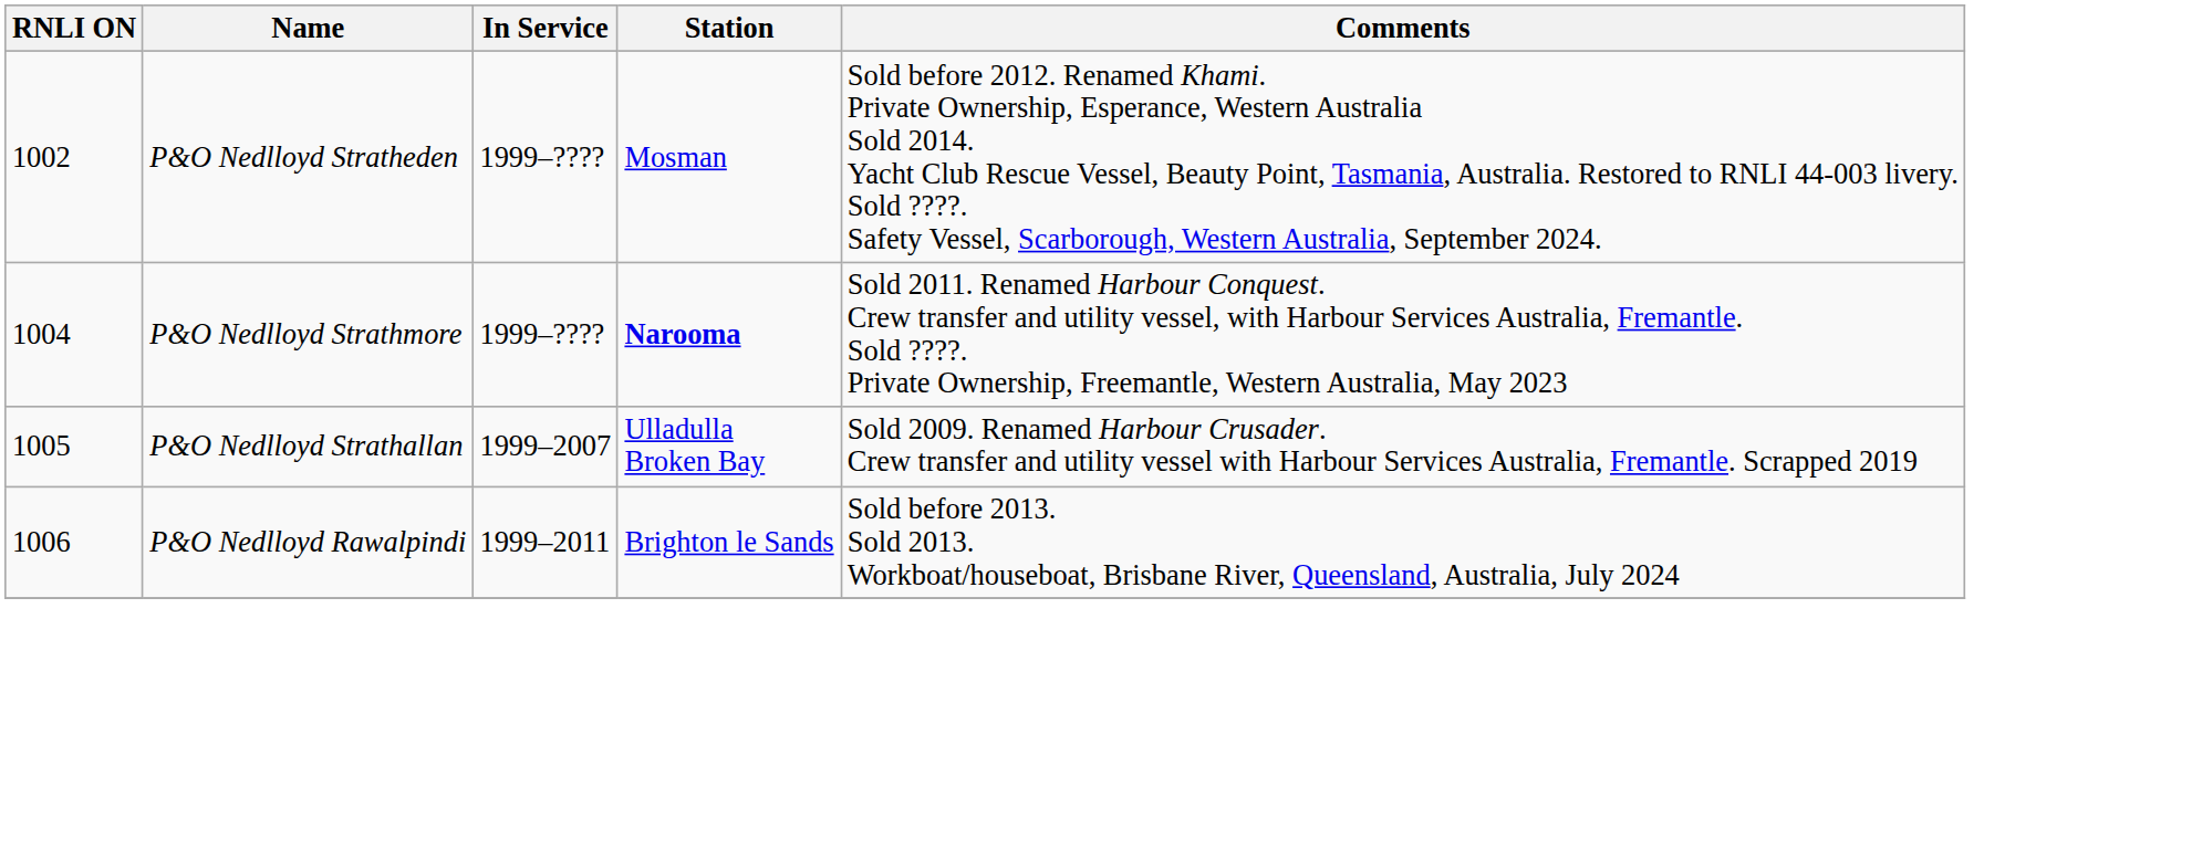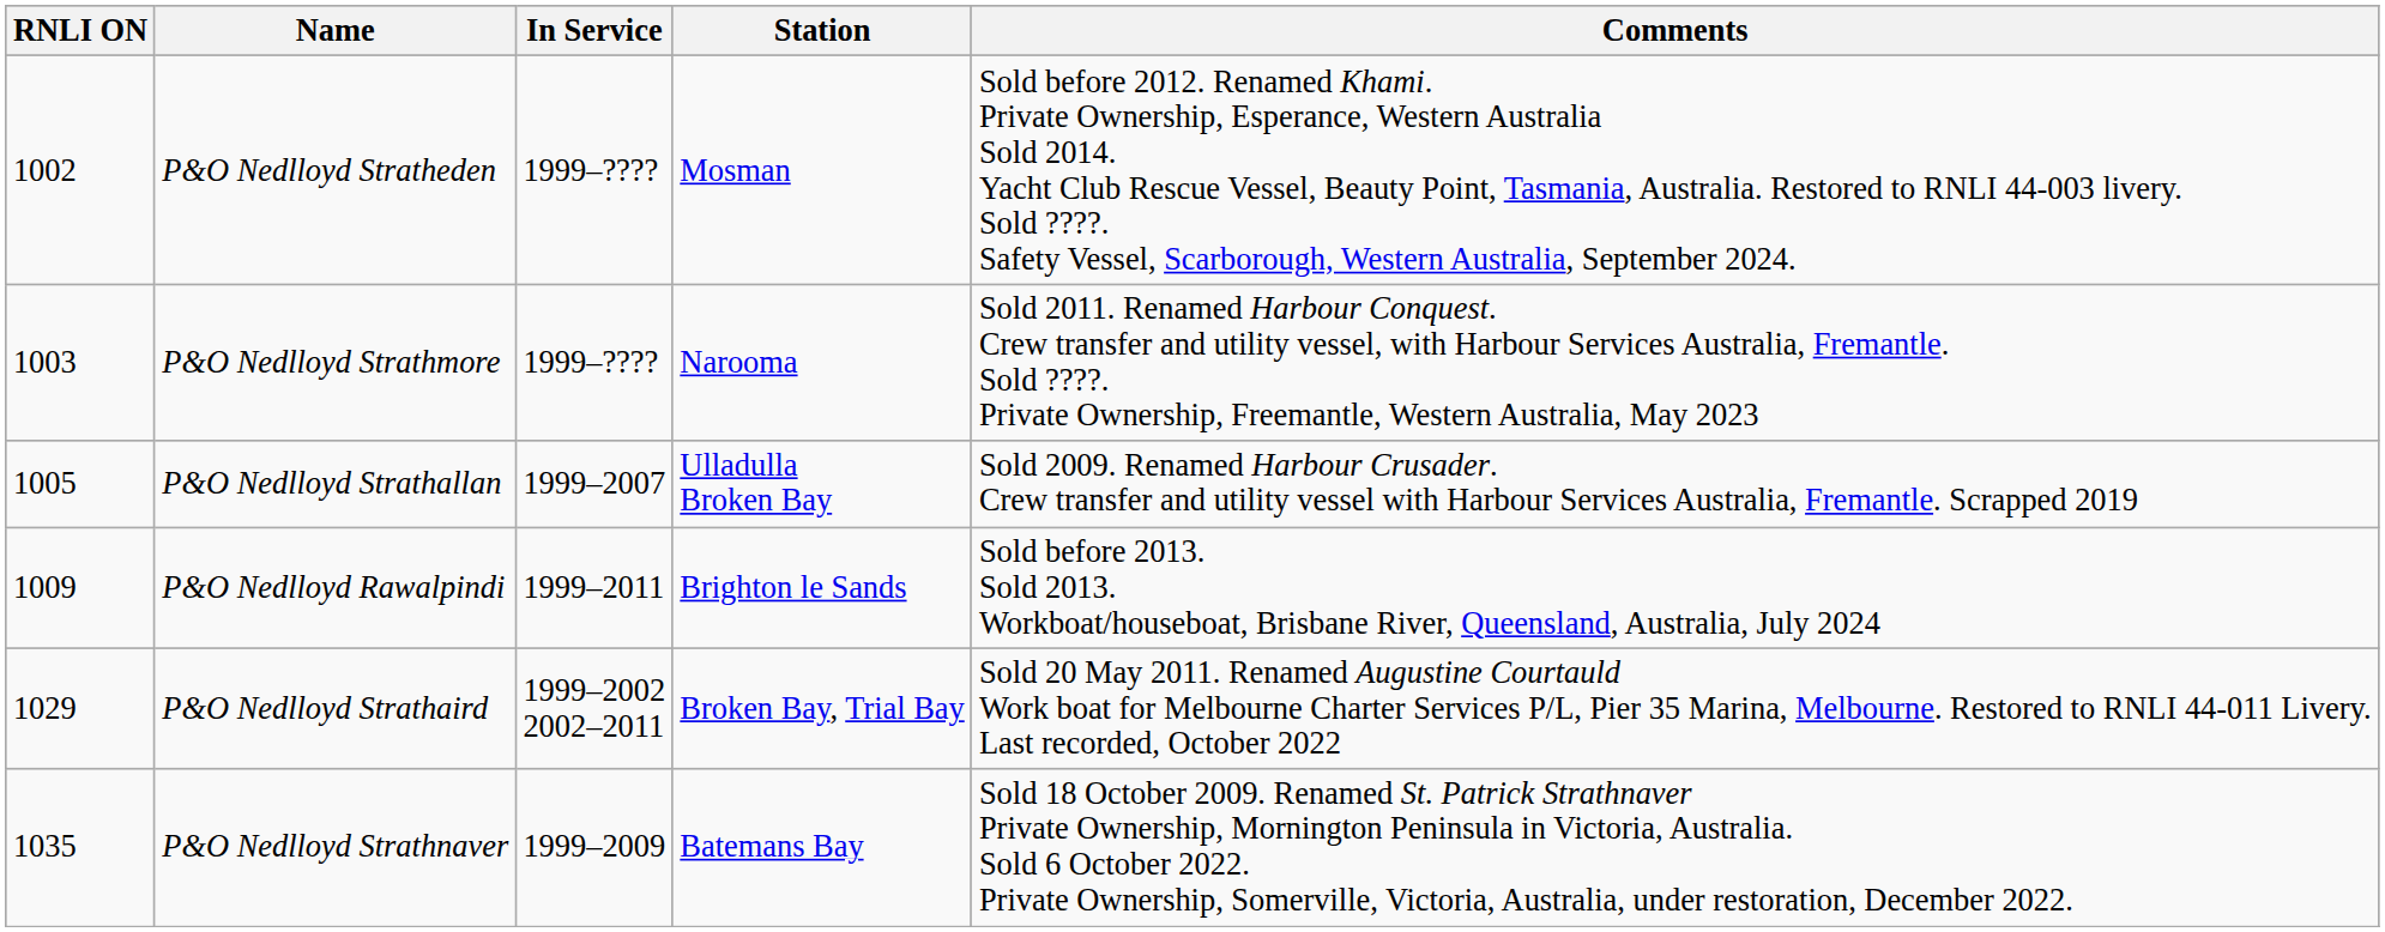P&O Nedlloyd Strathmore | RNLI ON: 1004 -> 1003
P&O Nedlloyd Strathmore | Station: bold -> normal
P&O Nedlloyd Rawalpindi | RNLI ON: 1006 -> 1009
+ row: 1029 | P&O Nedlloyd Strathaird | 1999–2002 2002–2011 | Broken Bay, Trial Bay | Sold 20 May 2011. Renamed Augustine Courtauld Work boat for Melbourne Charter Services P/L, Pier 35 Marina, Melbourne. Restored to RNLI 44-011 Livery. Last recorded, October 2022
+ row: 1035 | P&O Nedlloyd Strathnaver | 1999–2009 | Batemans Bay | Sold 18 October 2009. Renamed St. Patrick Strathnaver Private Ownership, Mornington Peninsula in Victoria, Australia. Sold 6 October 2022. Private Ownership, Somerville, Victoria, Australia, under restoration, December 2022.
